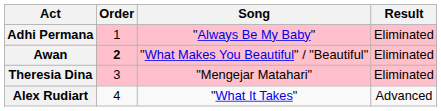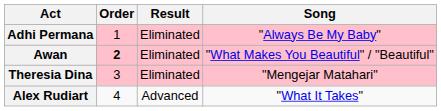columns swapped: Song <-> Result
